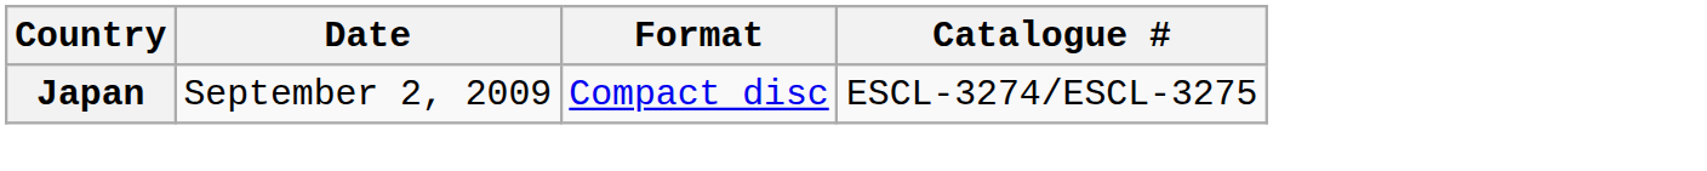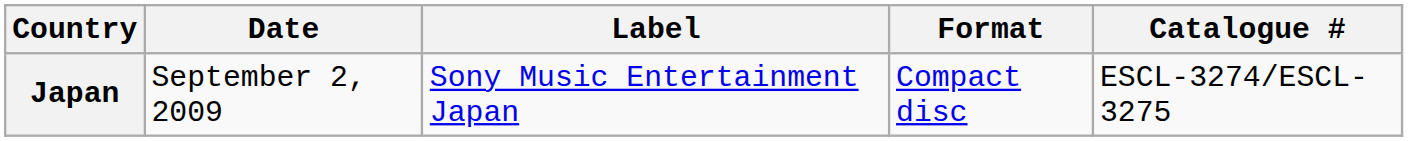+ column: Label | Sony Music Entertainment Japan
